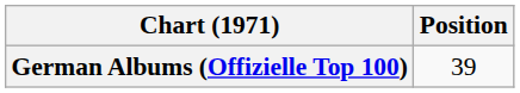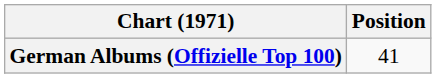German Albums (Offizielle Top 100) | Position: 39 -> 41
